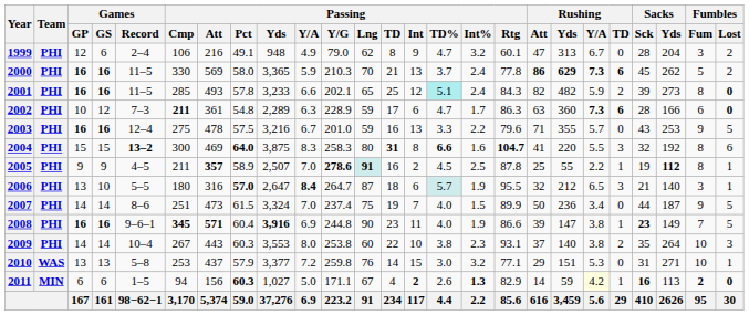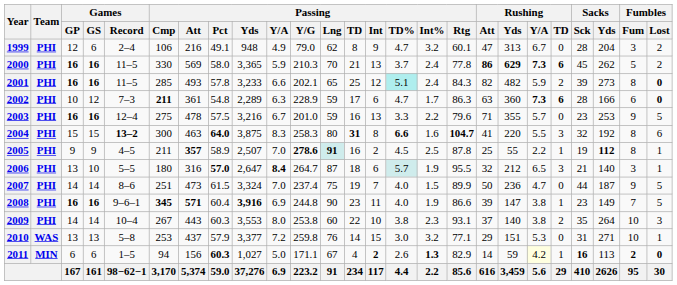2003 | Sacks / Sck: 43 -> 23
2004 | Passing / Att: 469 -> 463
2007 | Rushing / Y/A: 3.4 -> 4.7
2008 | Sacks / Sck: bold -> normal
